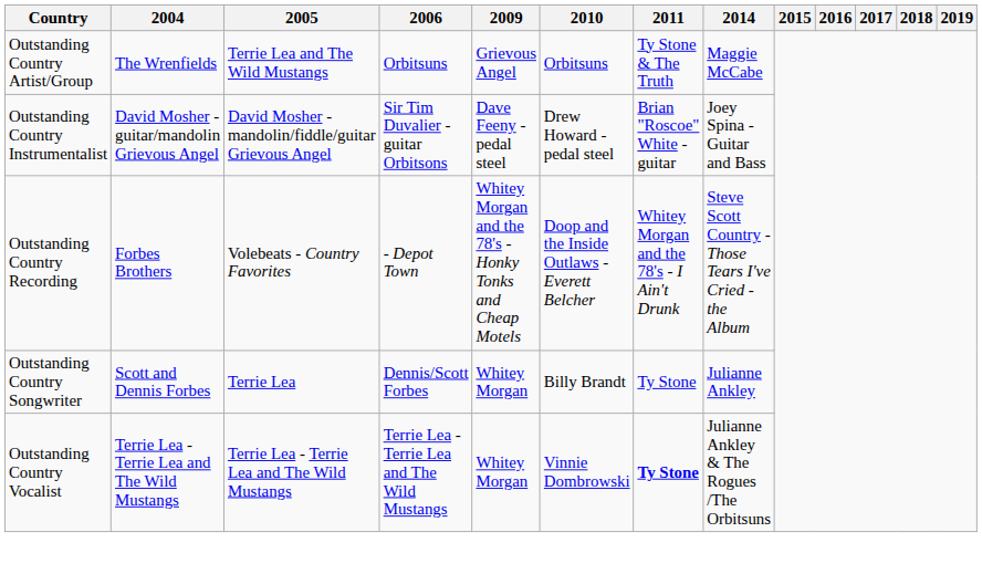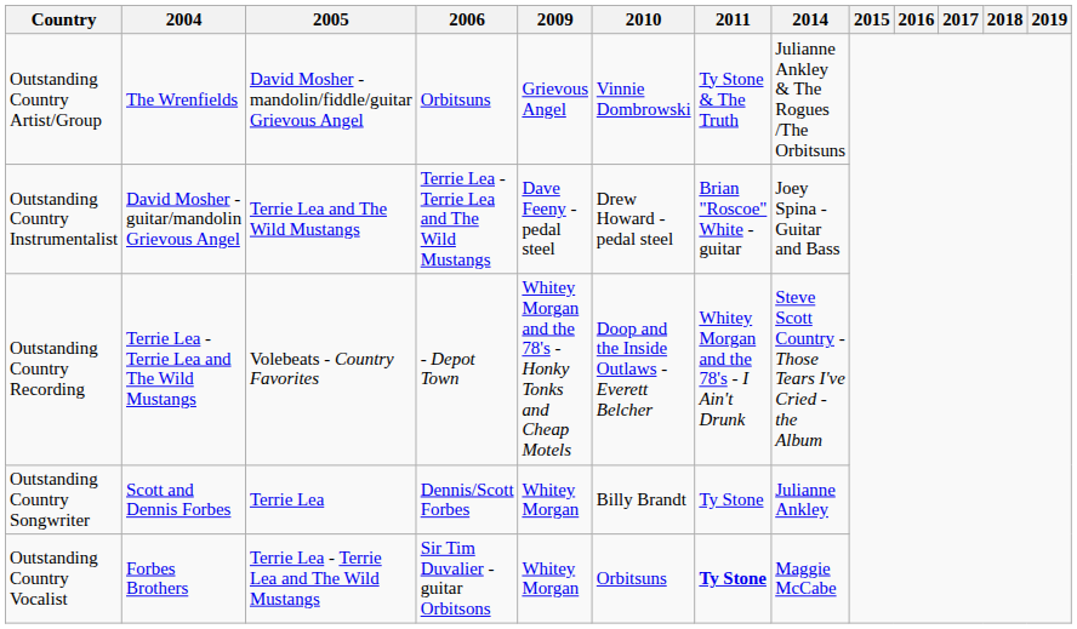Outstanding Country Artist/Group | 2005: Terrie Lea and The Wild Mustangs -> David Mosher - mandolin/fiddle/guitar Grievous Angel
Outstanding Country Artist/Group | 2010: Orbitsuns -> Vinnie Dombrowski
Outstanding Country Artist/Group | 2014: Maggie McCabe -> Julianne Ankley & The Rogues /The Orbitsuns
Outstanding Country Instrumentalist | 2005: David Mosher - mandolin/fiddle/guitar Grievous Angel -> Terrie Lea and The Wild Mustangs
Outstanding Country Instrumentalist | 2006: Sir Tim Duvalier - guitar Orbitsons -> Terrie Lea - Terrie Lea and The Wild Mustangs
Outstanding Country Recording | 2004: Forbes Brothers -> Terrie Lea - Terrie Lea and The Wild Mustangs
Outstanding Country Vocalist | 2004: Terrie Lea - Terrie Lea and The Wild Mustangs -> Forbes Brothers
Outstanding Country Vocalist | 2006: Terrie Lea - Terrie Lea and The Wild Mustangs -> Sir Tim Duvalier - guitar Orbitsons
Outstanding Country Vocalist | 2010: Vinnie Dombrowski -> Orbitsuns
Outstanding Country Vocalist | 2014: Julianne Ankley & The Rogues /The Orbitsuns -> Maggie McCabe
